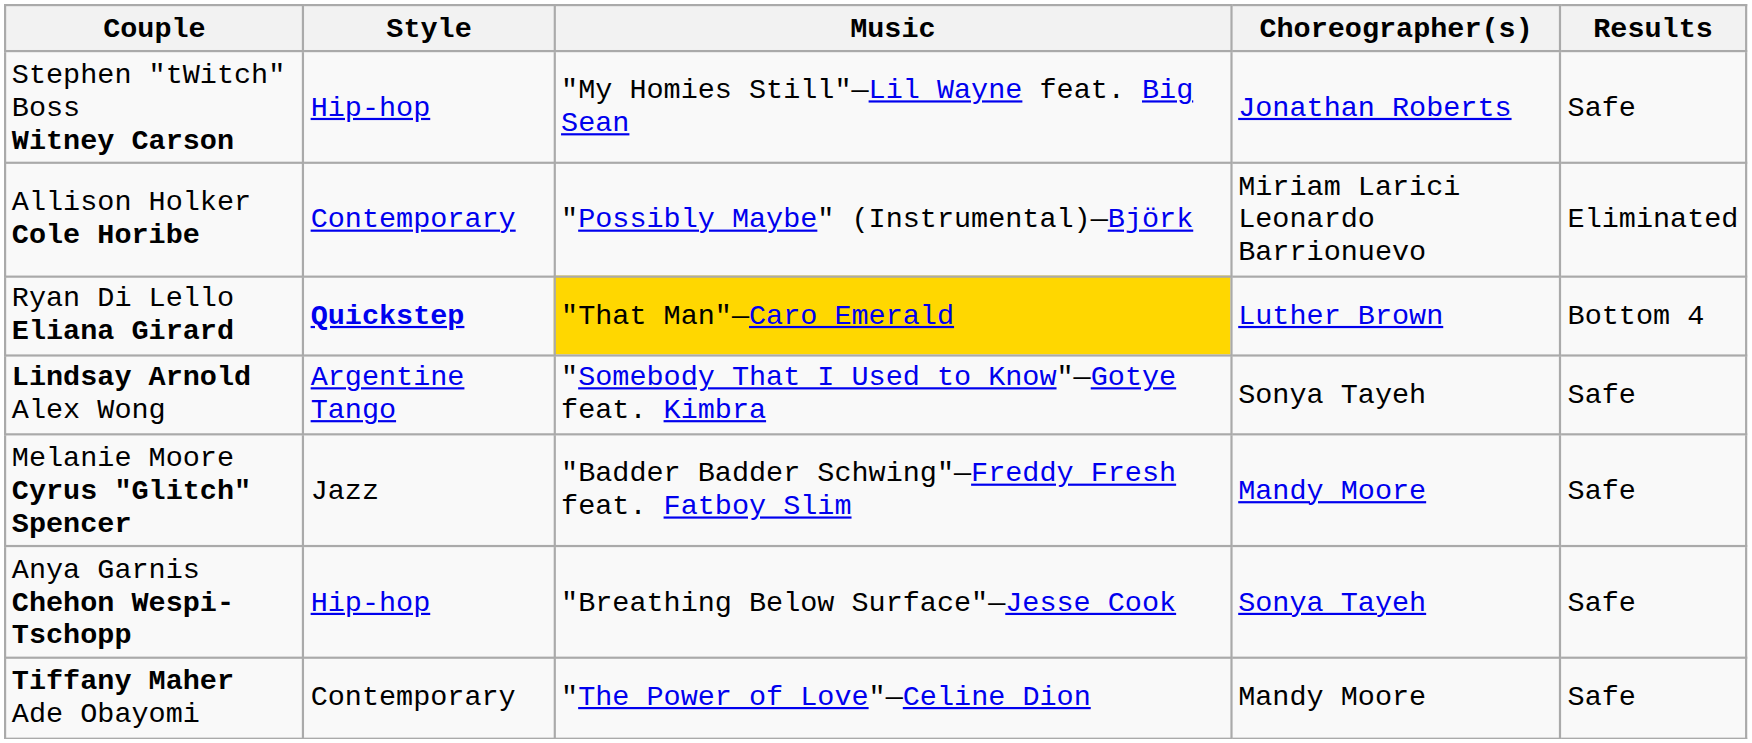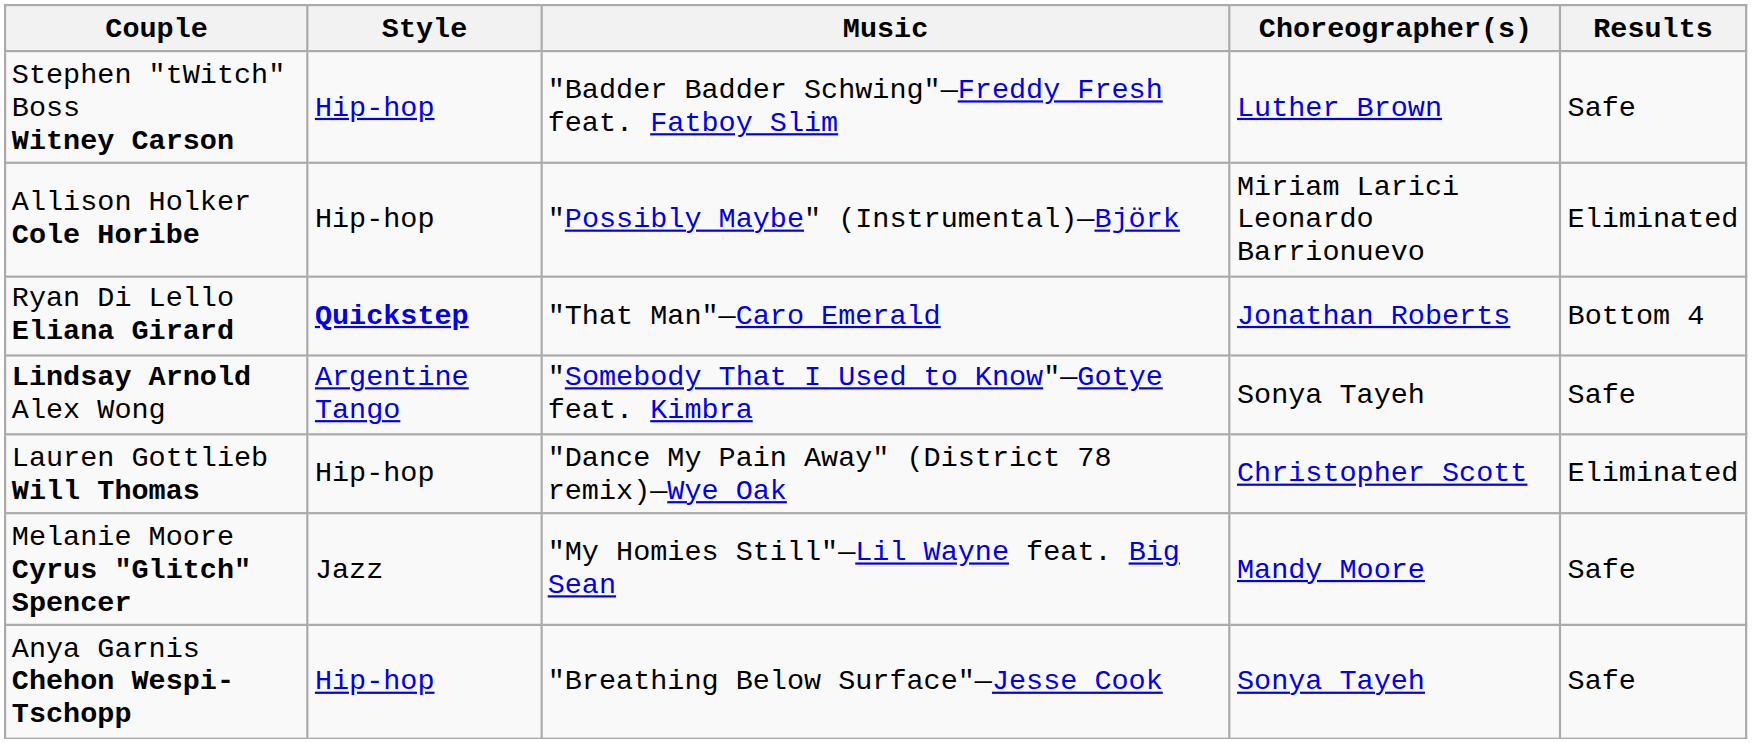Stephen "tWitch" Boss Witney Carson | Music: "My Homies Still"—Lil Wayne feat. Big Sean -> "Badder Badder Schwing"—Freddy Fresh feat. Fatboy Slim
Stephen "tWitch" Boss Witney Carson | Choreographer(s): Jonathan Roberts -> Luther Brown
Allison Holker Cole Horibe | Style: Contemporary -> Hip-hop
Ryan Di Lello Eliana Girard | Music: gold background -> no background
Ryan Di Lello Eliana Girard | Choreographer(s): Luther Brown -> Jonathan Roberts
+ row: Lauren Gottlieb Will Thomas | Hip-hop | "Dance My Pain Away" (District 78 remix)—Wye Oak | Christopher Scott | Eliminated
Melanie Moore Cyrus "Glitch" Spencer | Music: "Badder Badder Schwing"—Freddy Fresh feat. Fatboy Slim -> "My Homies Still"—Lil Wayne feat. Big Sean
- row: Tiffany Maher Ade Obayomi | Contemporary | "The Power of Love"—Celine Dion | Mandy Moore | Safe
